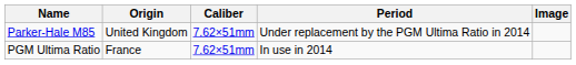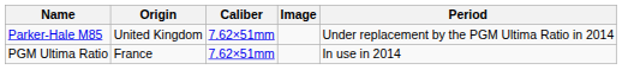columns swapped: Period <-> Image
